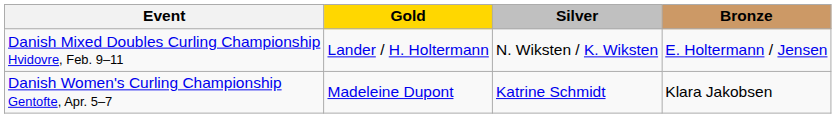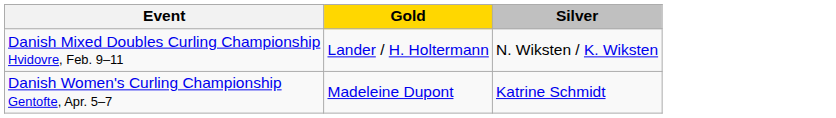- column: Bronze | E. Holtermann / Jensen | Klara Jakobsen
